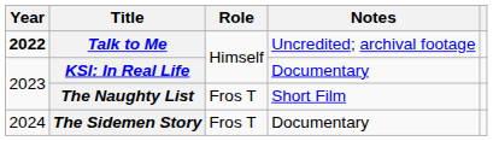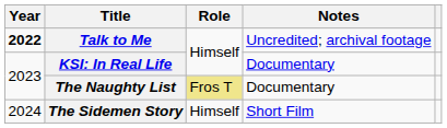The Naughty List | Role: no background -> khaki background
The Naughty List | Notes: Short Film -> Documentary
The Sidemen Story | Role: Fros T -> Himself
The Sidemen Story | Notes: Documentary -> Short Film
